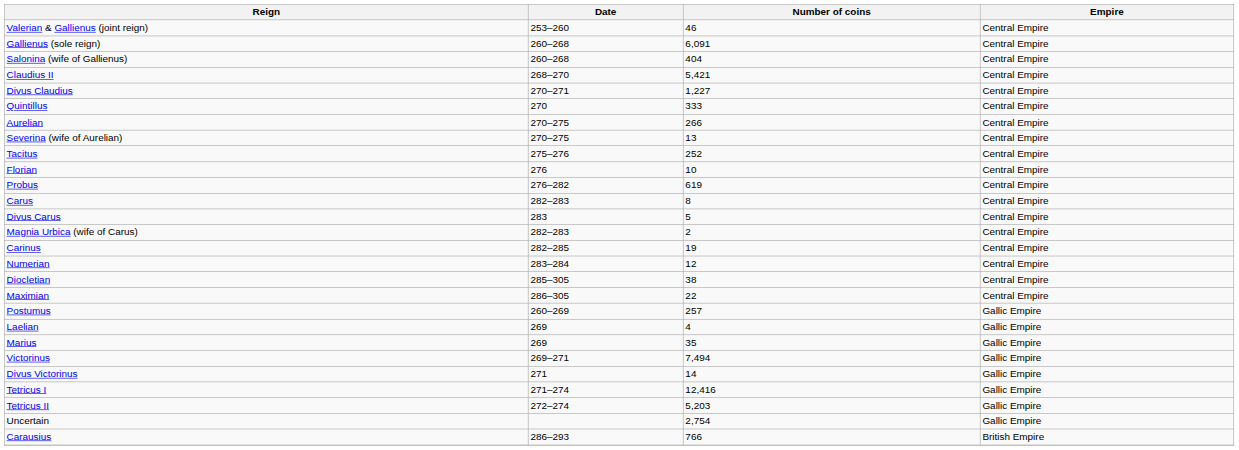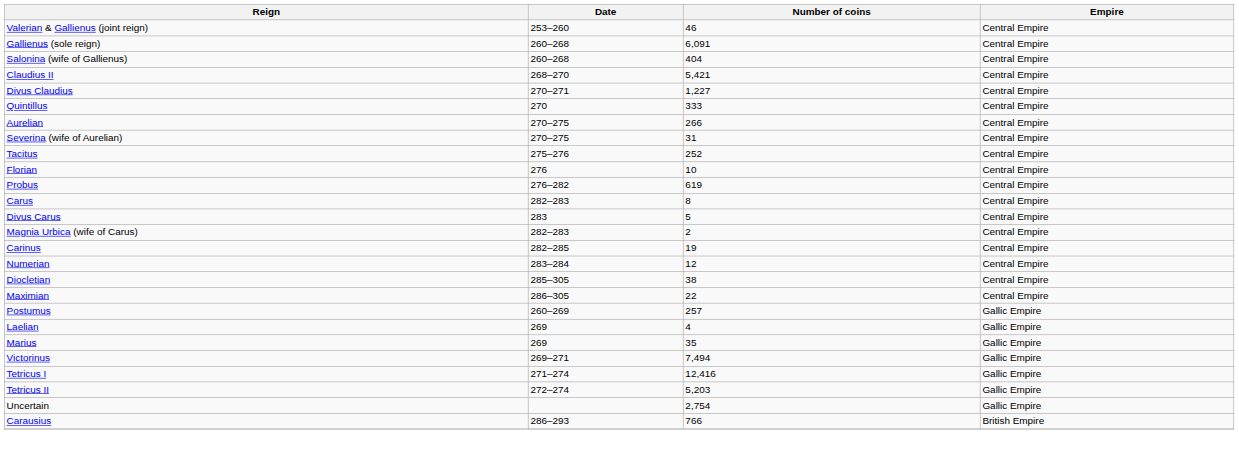Severina (wife of Aurelian) | Number of coins: 13 -> 31
- row: Divus Victorinus | 271 | 14 | Gallic Empire
